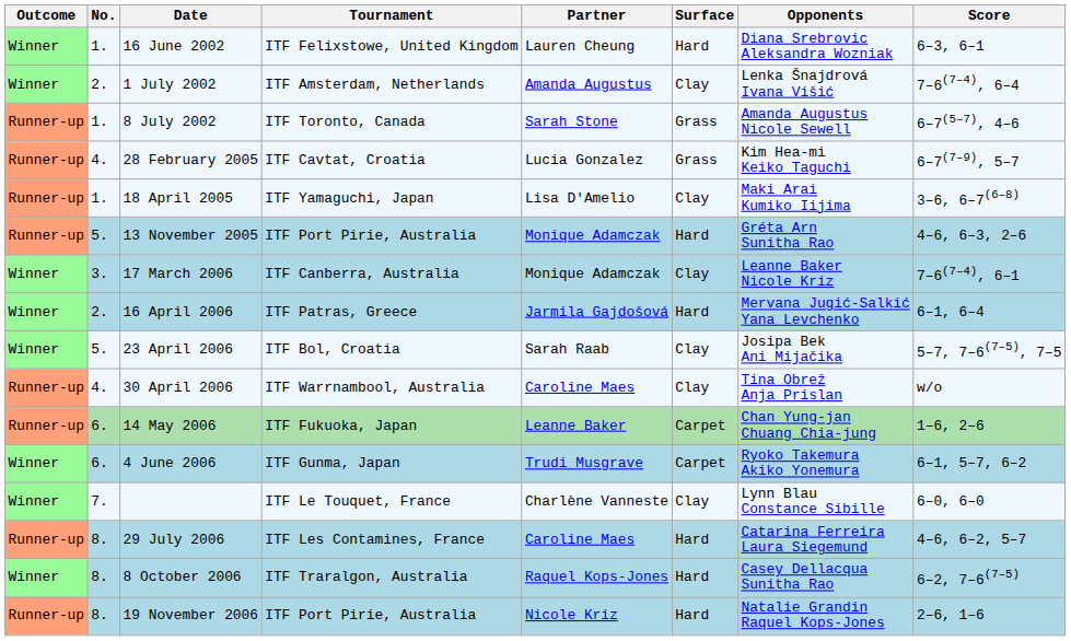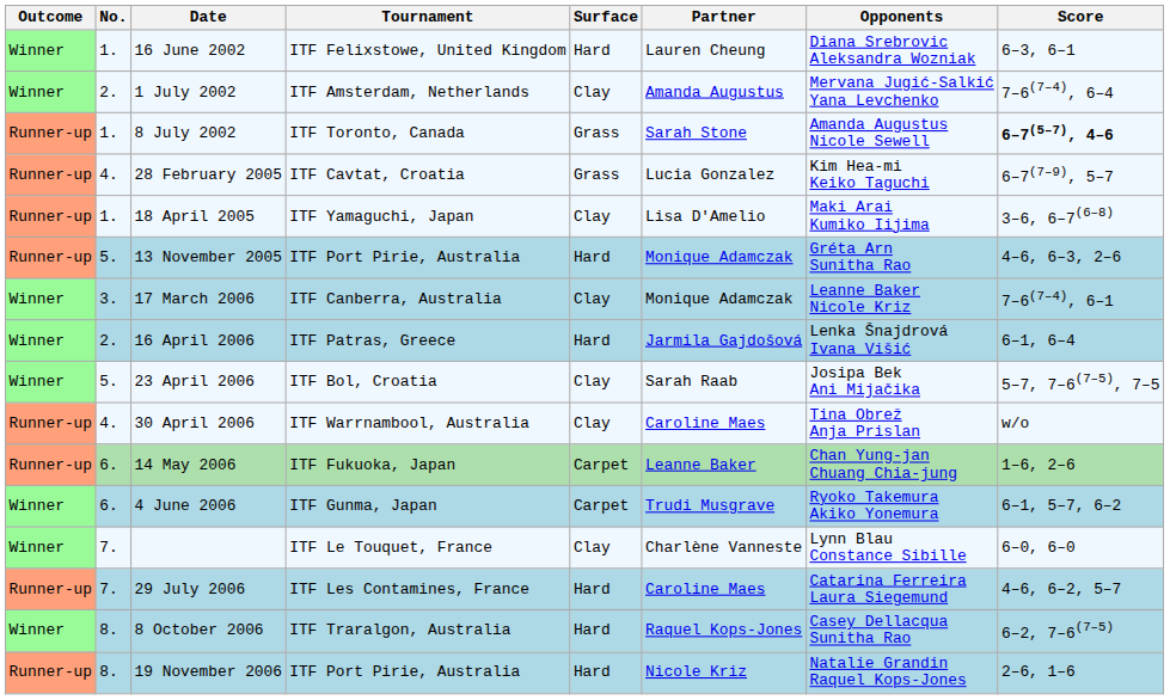columns swapped: Surface <-> Partner
1 July 2002 | Opponents: Lenka Šnajdrová Ivana Višić -> Mervana Jugić-Salkić Yana Levchenko
8 July 2002 | Score: normal -> bold
16 April 2006 | Opponents: Mervana Jugić-Salkić Yana Levchenko -> Lenka Šnajdrová Ivana Višić
29 July 2006 | No.: 8. -> 7.
